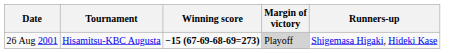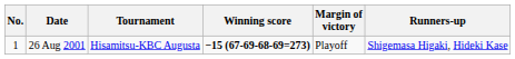+ column: No. | 1
26 Aug 2001 | Margin of victory: lightgrey background -> no background
